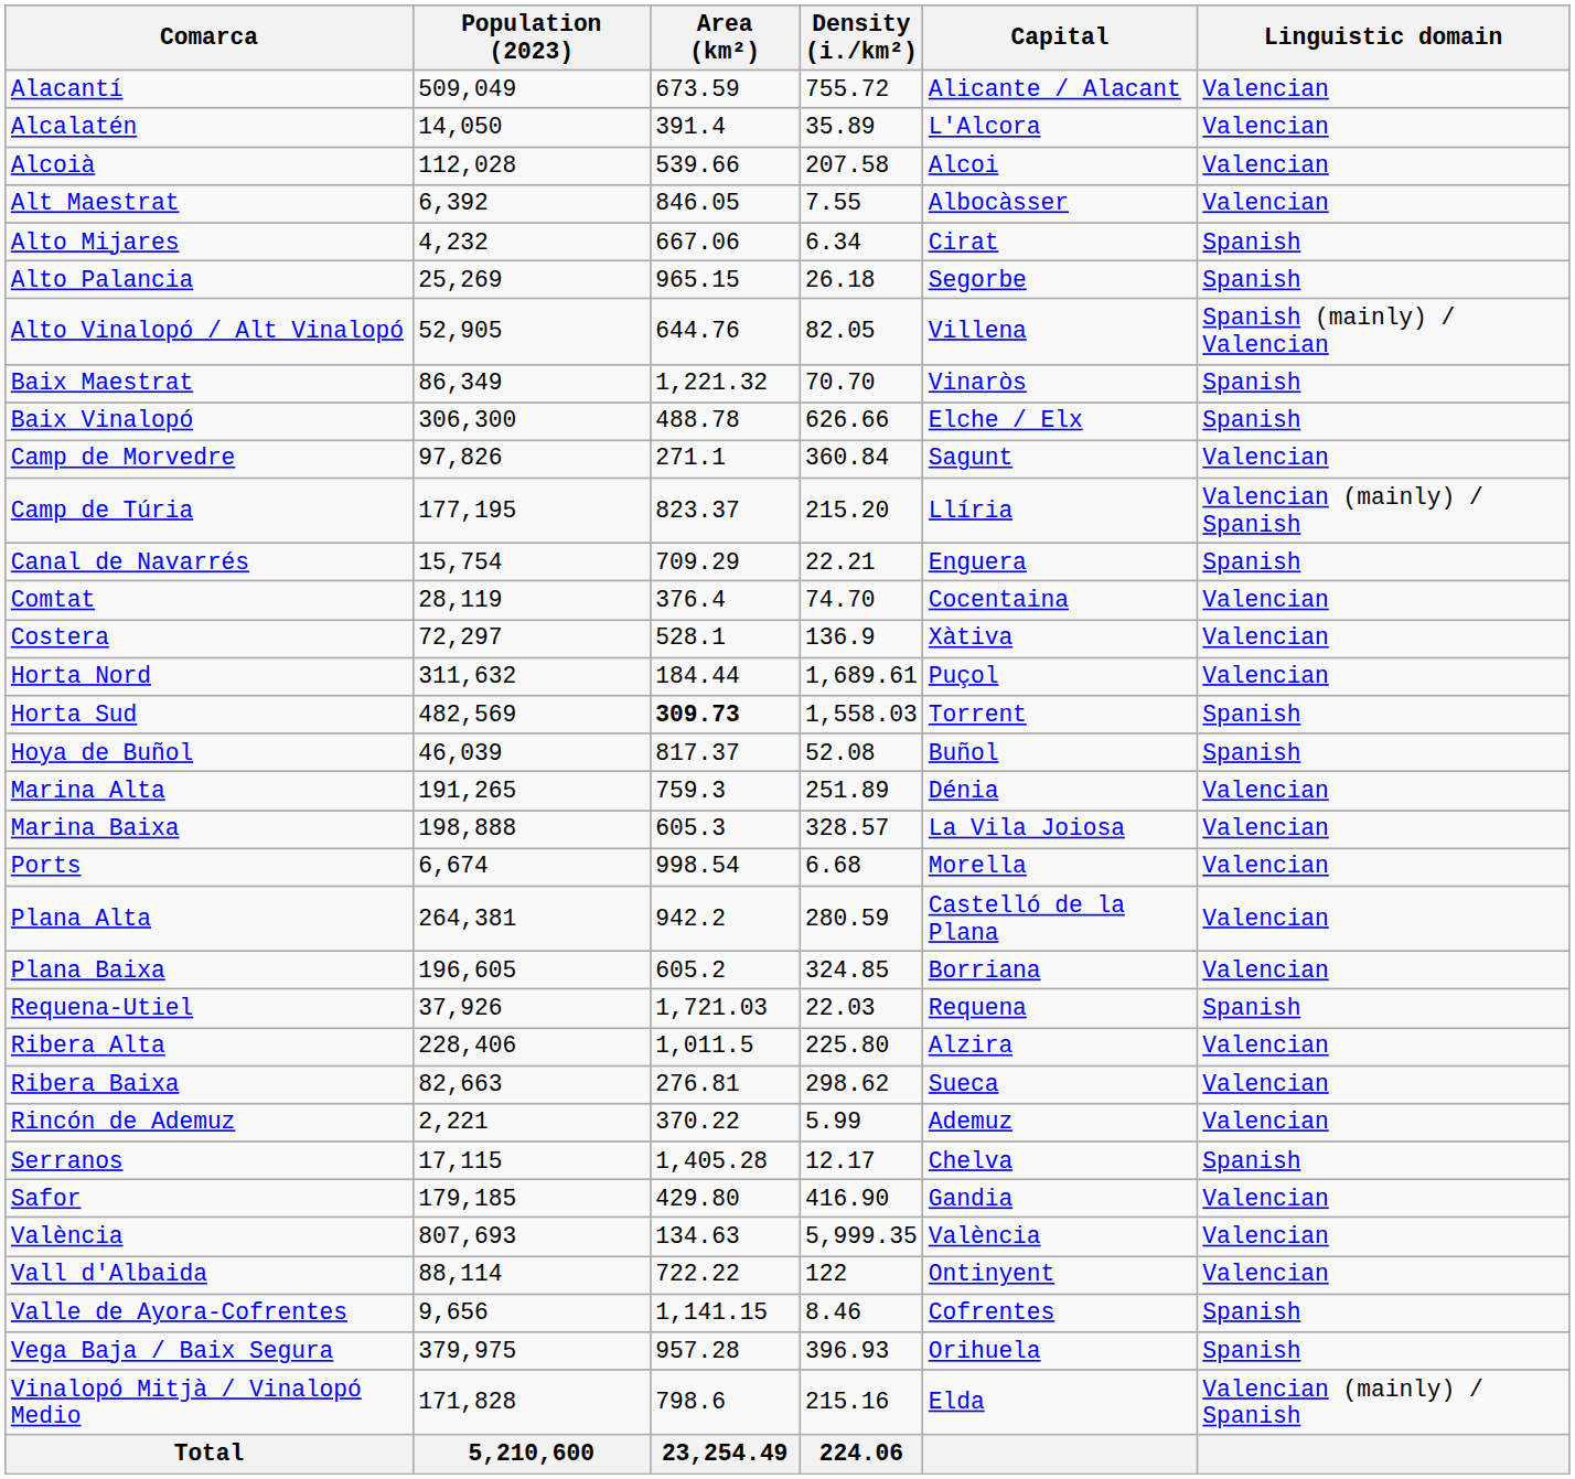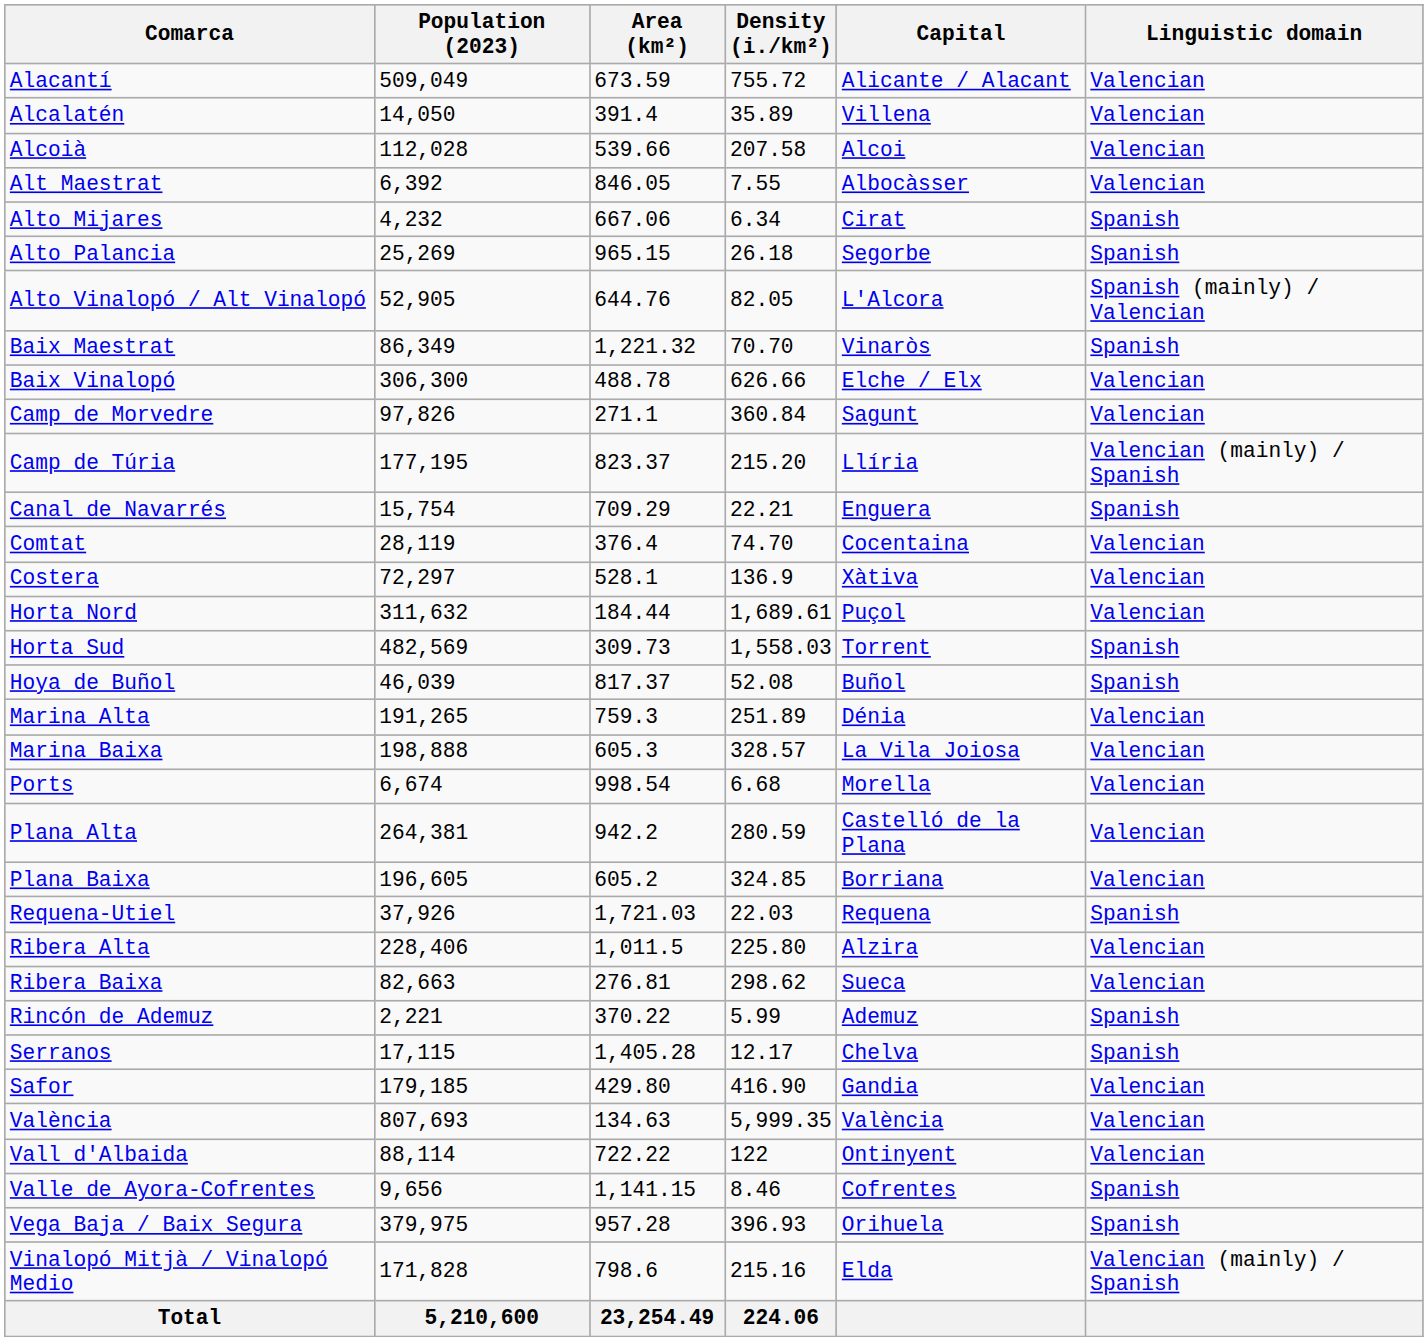Alcalatén | Capital: L'Alcora -> Villena
Alto Vinalopó / Alt Vinalopó | Capital: Villena -> L'Alcora
Baix Vinalopó | Linguistic domain: Spanish -> Valencian
Horta Sud | Area (km²): bold -> normal
Rincón de Ademuz | Linguistic domain: Valencian -> Spanish
